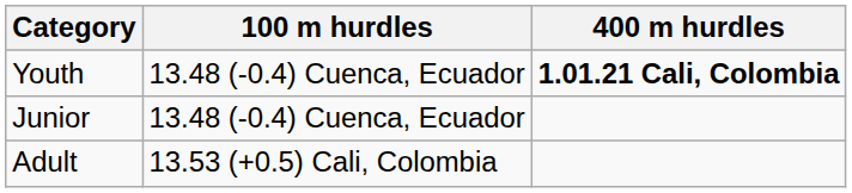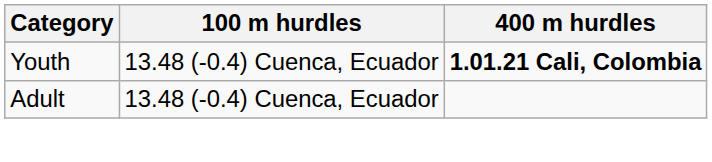- row: Junior | 13.48 (-0.4) Cuenca, Ecuador
Adult | 100 m hurdles: 13.53 (+0.5) Cali, Colombia -> 13.48 (-0.4) Cuenca, Ecuador
